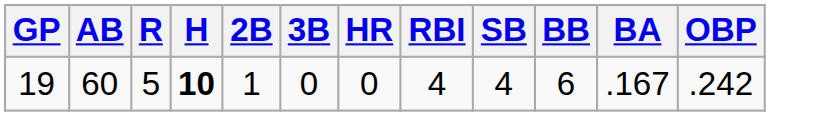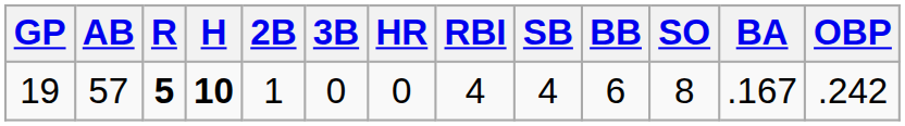+ column: SO | 8
19 | AB: 60 -> 57
19 | R: normal -> bold
